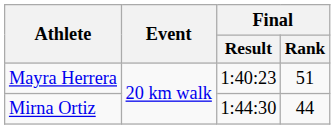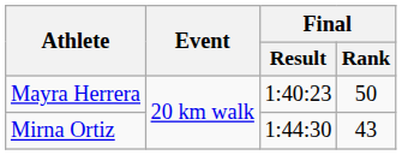Mayra Herrera | Final / Rank: 51 -> 50
Mirna Ortiz | Final / Rank: 44 -> 43
